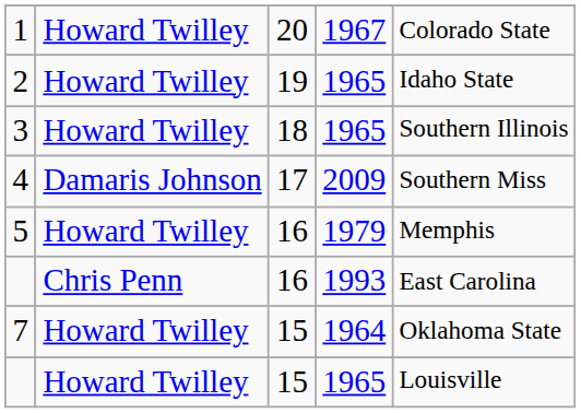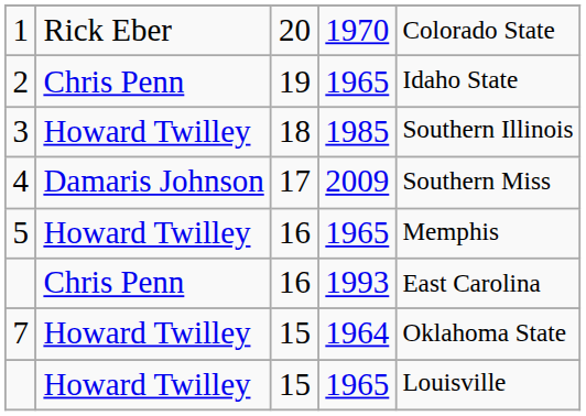1 | column 2: Howard Twilley -> Rick Eber
1 | column 4: 1967 -> 1970
2 | column 2: Howard Twilley -> Chris Penn
3 | column 4: 1965 -> 1985
5 | column 4: 1979 -> 1965
